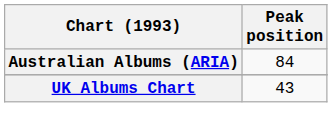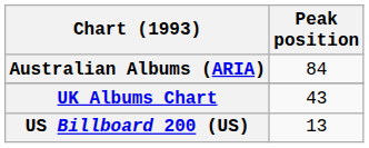+ row: US Billboard 200 (US) | 13
